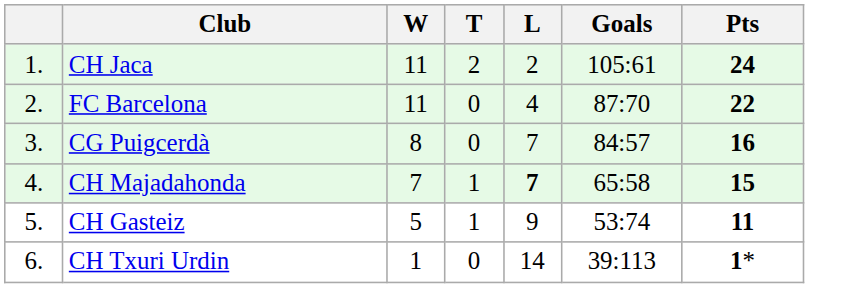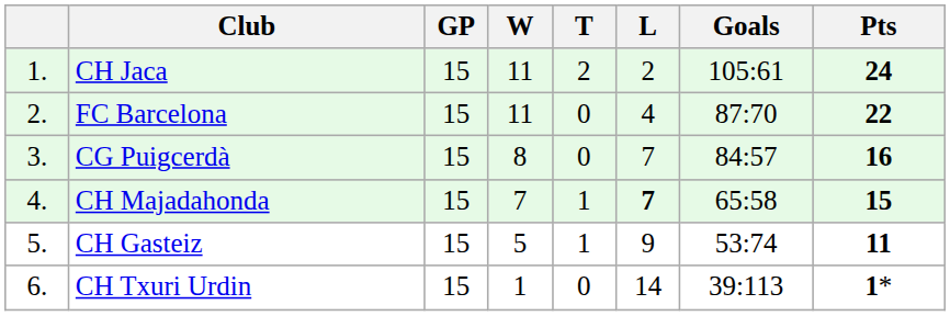+ column: GP | 15 | 15 | 15 | 15 | 15 | 15
